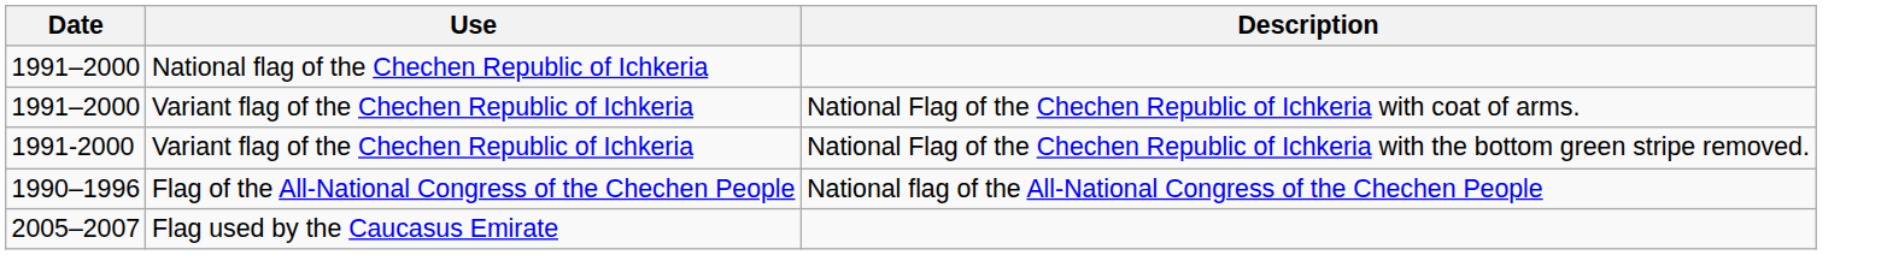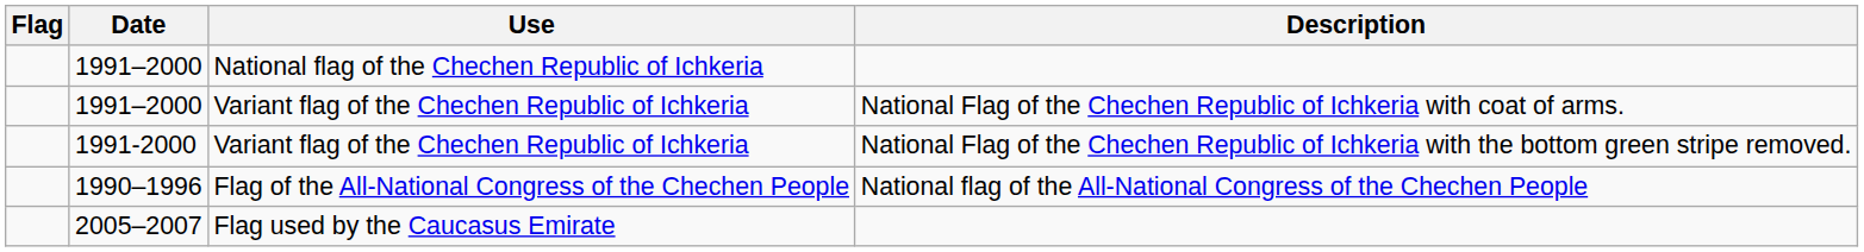+ column: Flag
